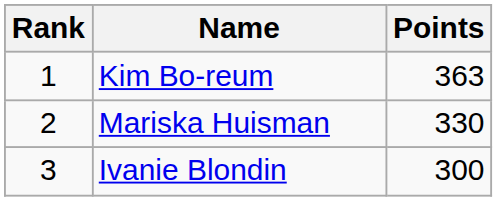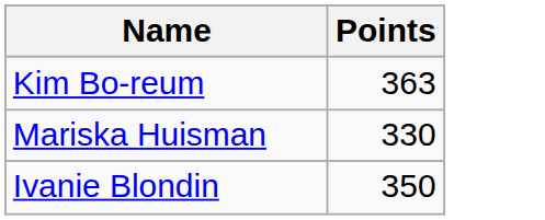- column: Rank | 1 | 2 | 3
Ivanie Blondin | Points: 300 -> 350
